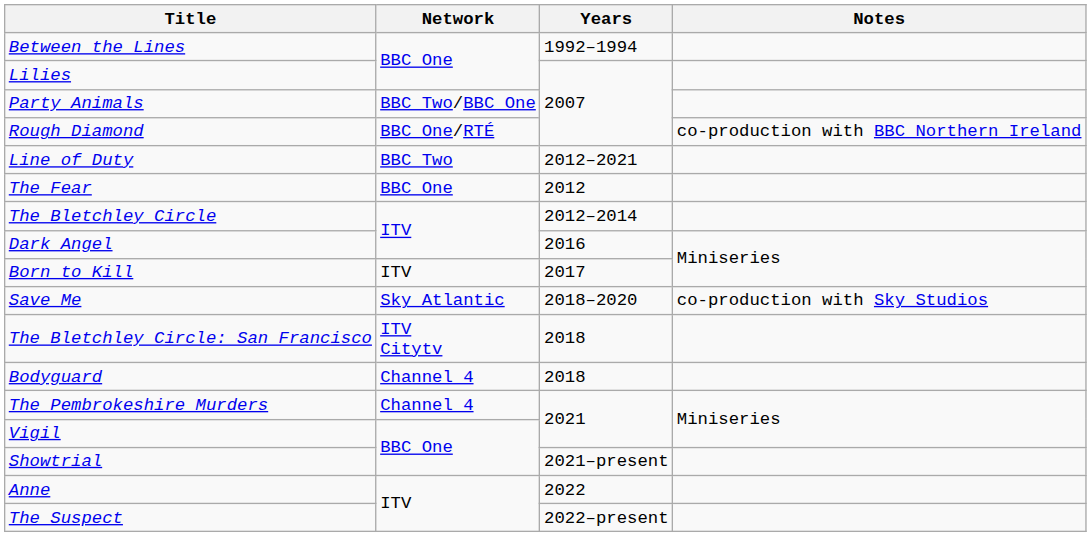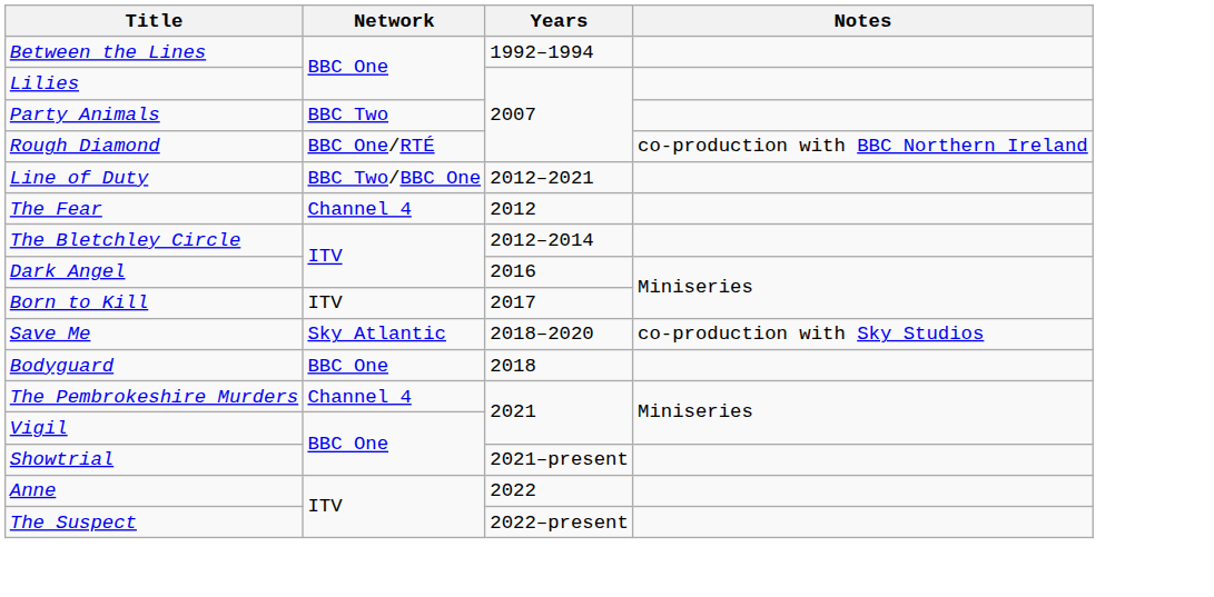Party Animals | Network: BBC Two/BBC One -> BBC Two
Line of Duty | Network: BBC Two -> BBC Two/BBC One
The Fear | Network: BBC One -> Channel 4
- row: The Bletchley Circle: San Francisco | ITV Citytv | 2018
Bodyguard | Network: Channel 4 -> BBC One
